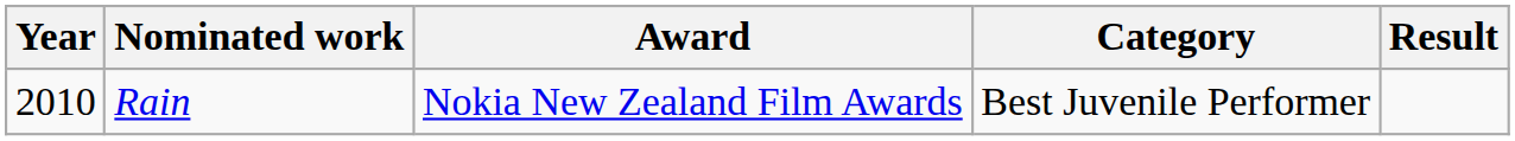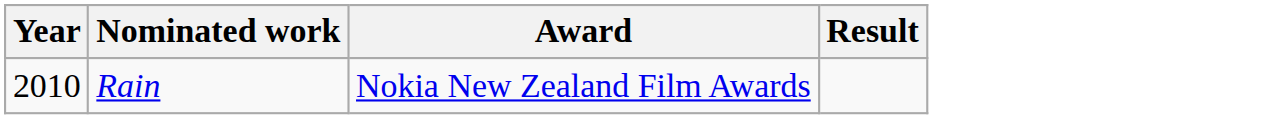- column: Category | Best Juvenile Performer
